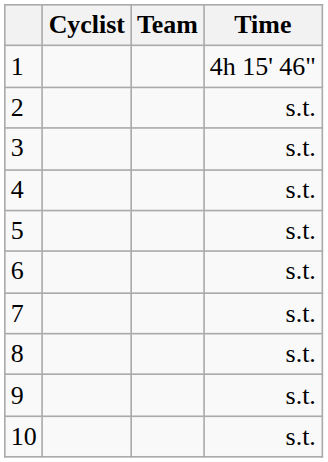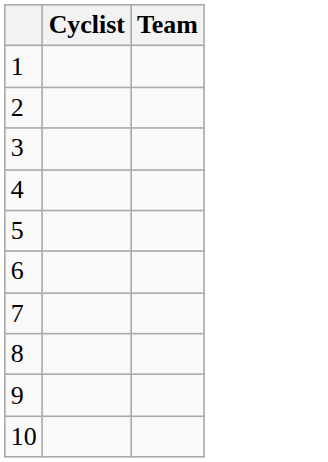- column: Time | 4h 15' 46" | s.t. | s.t. | s.t. | s.t. | s.t. | s.t. | s.t. | s.t. | s.t.
